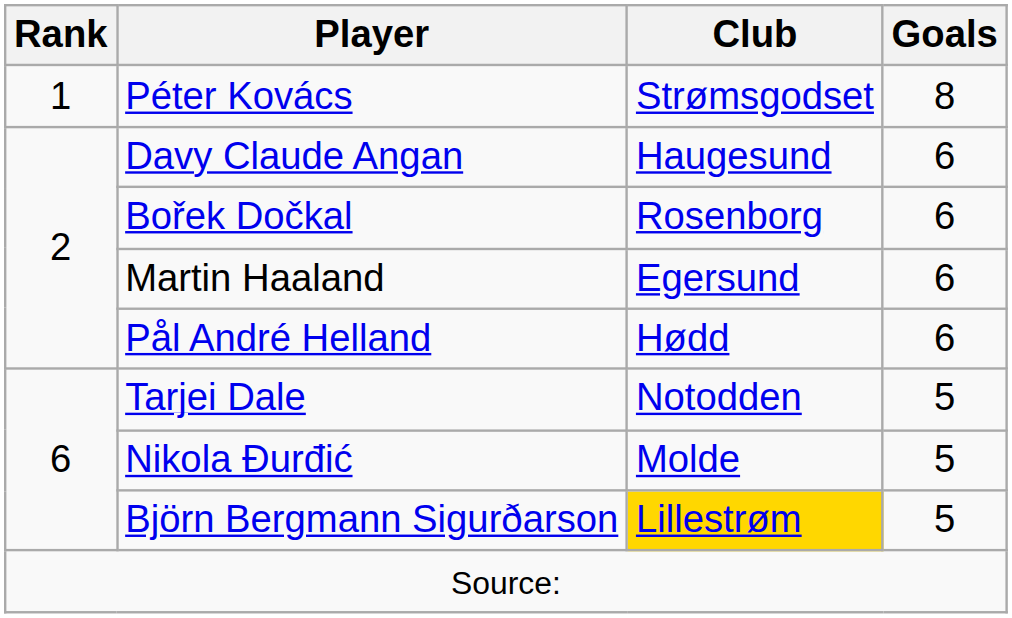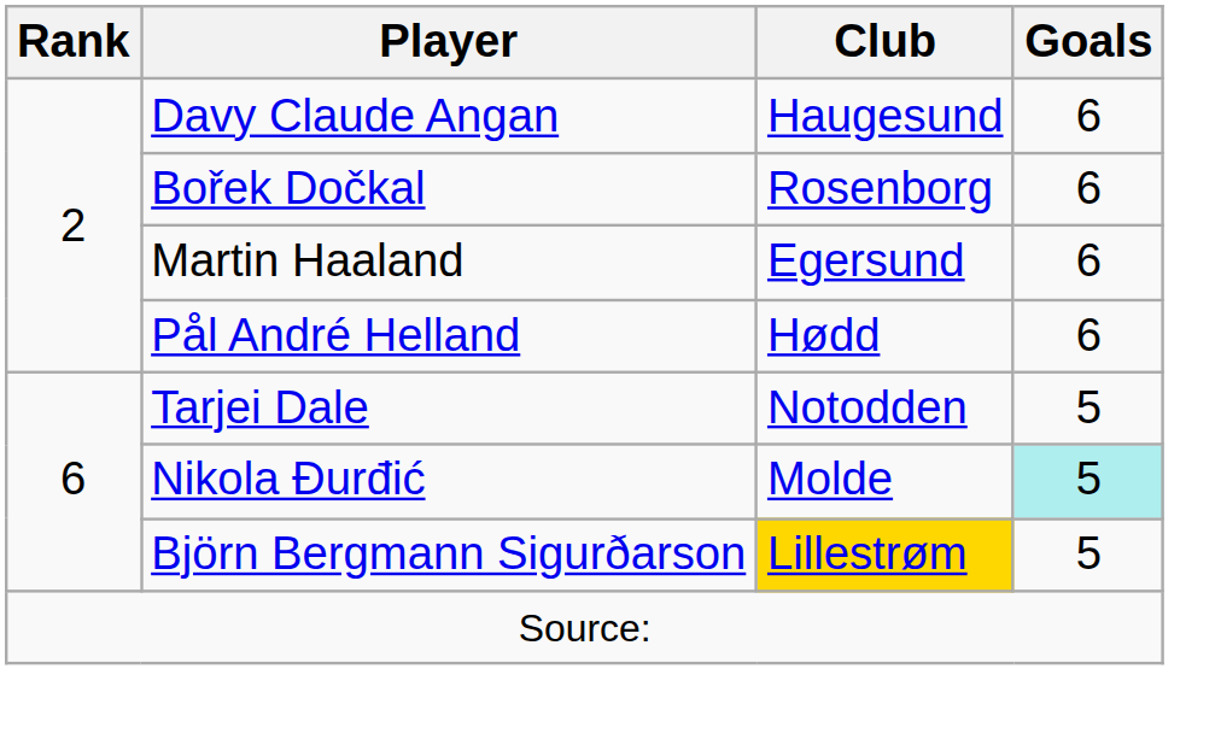- row: 1 | Péter Kovács | Strømsgodset | 8
Nikola Đurđić | Goals: no background -> paleturquoise background
